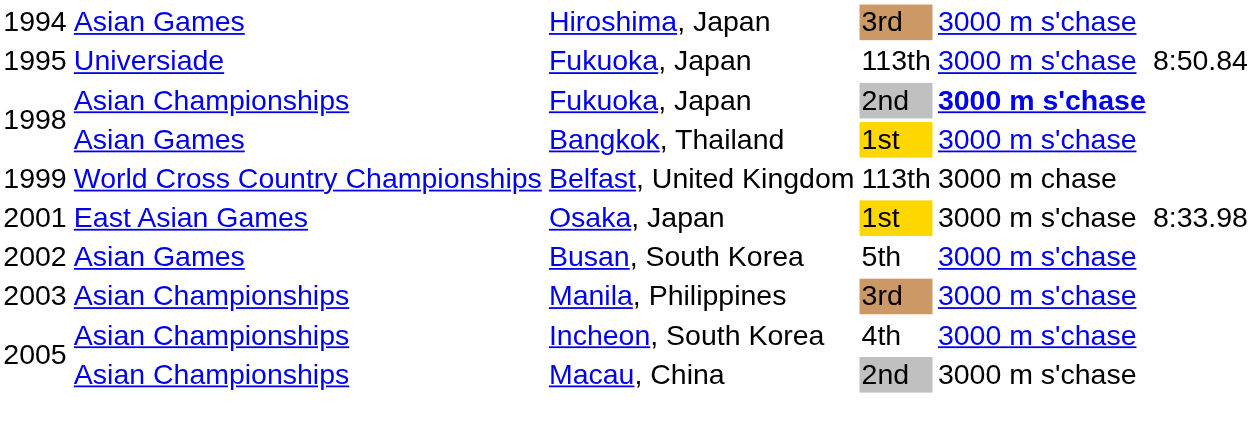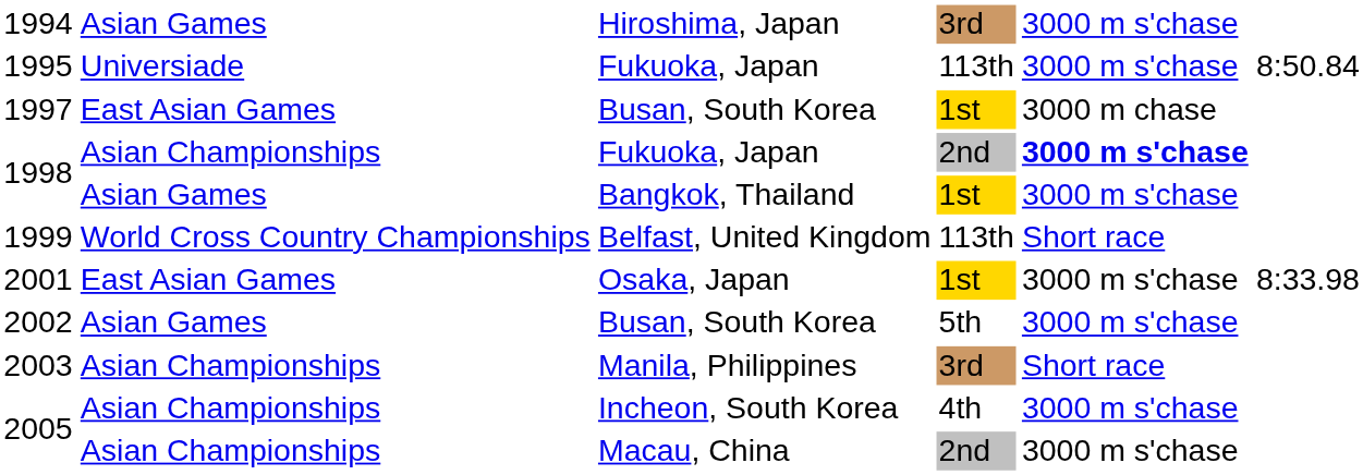+ row: 1997 | East Asian Games | Busan, South Korea | 1st | 3000 m chase
1999 | column 5: 3000 m chase -> Short race
2003 | column 5: 3000 m s'chase -> Short race
